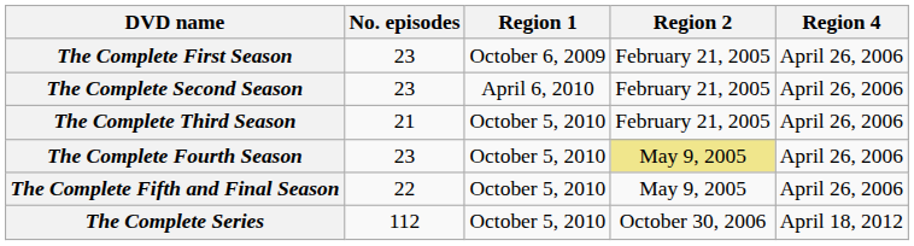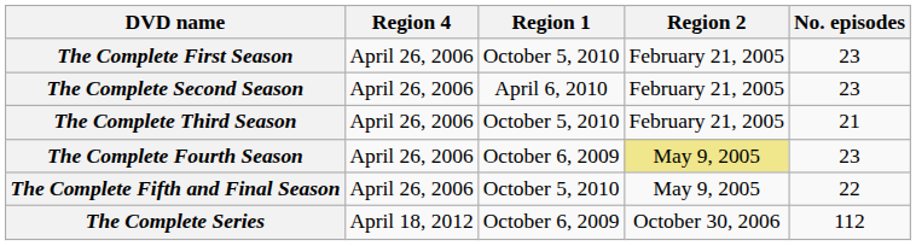columns swapped: No. episodes <-> Region 4
The Complete First Season | Region 1: October 6, 2009 -> October 5, 2010
The Complete Fourth Season | Region 1: October 5, 2010 -> October 6, 2009
The Complete Series | Region 1: October 5, 2010 -> October 6, 2009
